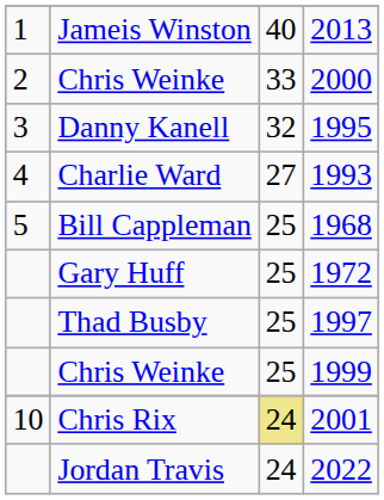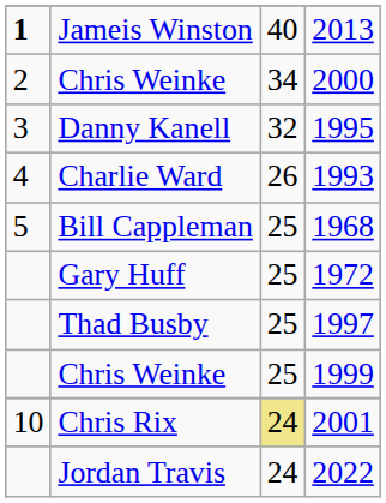Jameis Winston | column 1: normal -> bold
Chris Weinke / 2000 | column 3: 33 -> 34
Charlie Ward | column 3: 27 -> 26
